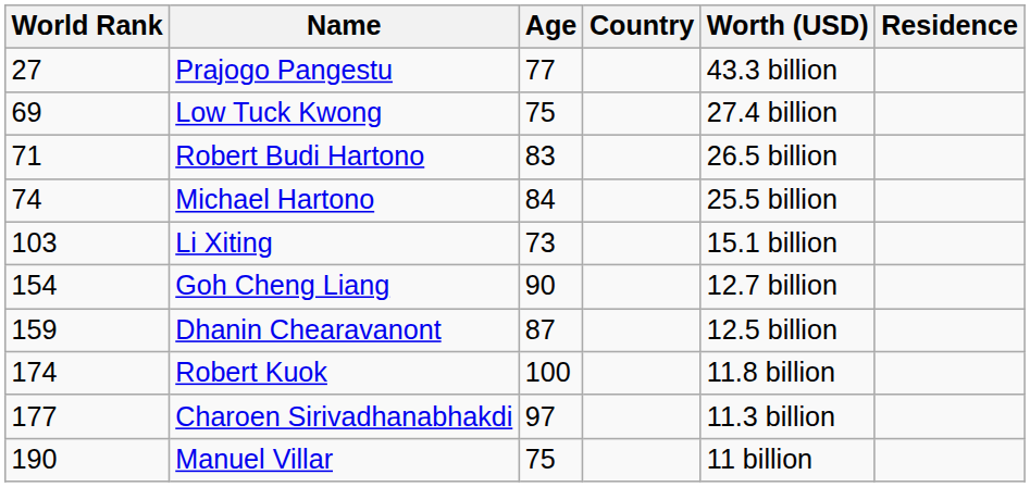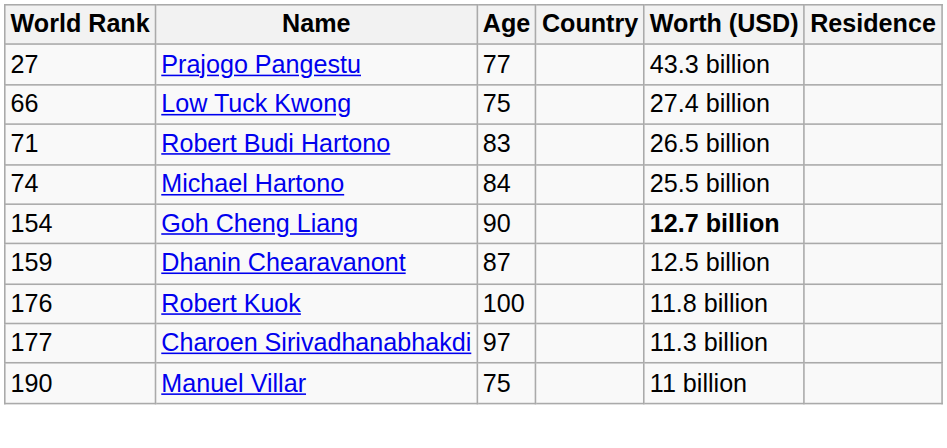Low Tuck Kwong | World Rank: 69 -> 66
- row: 103 | Li Xiting | 73 | 15.1 billion
Goh Cheng Liang | Worth (USD): normal -> bold
Robert Kuok | World Rank: 174 -> 176
